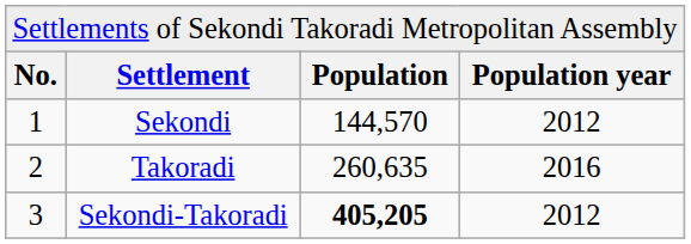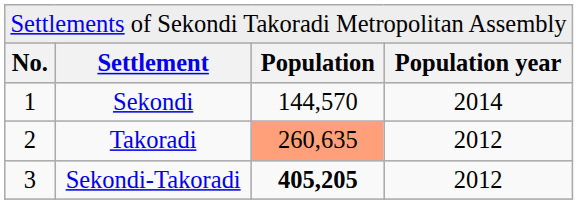Sekondi | column 4: 2012 -> 2014
Takoradi | column 3: no background -> lightsalmon background
Takoradi | column 4: 2016 -> 2012
